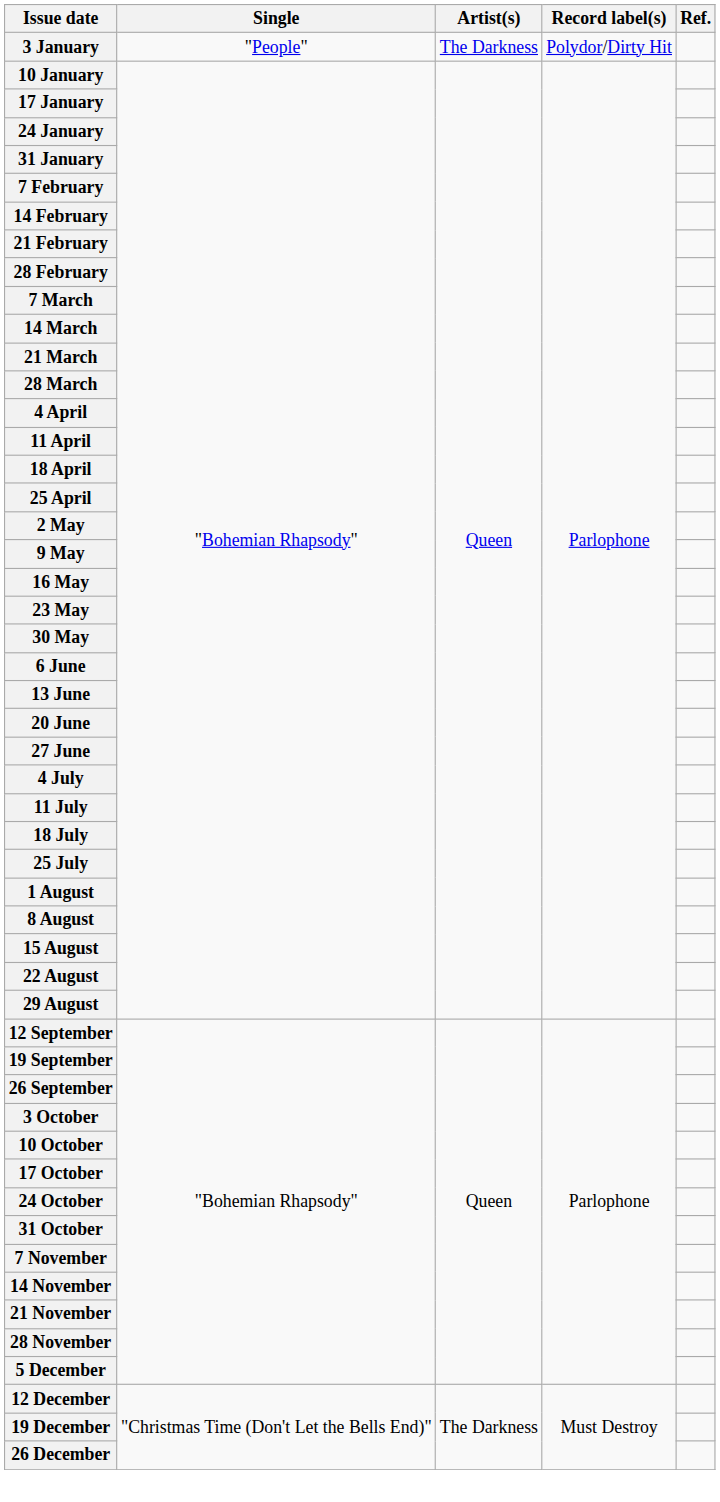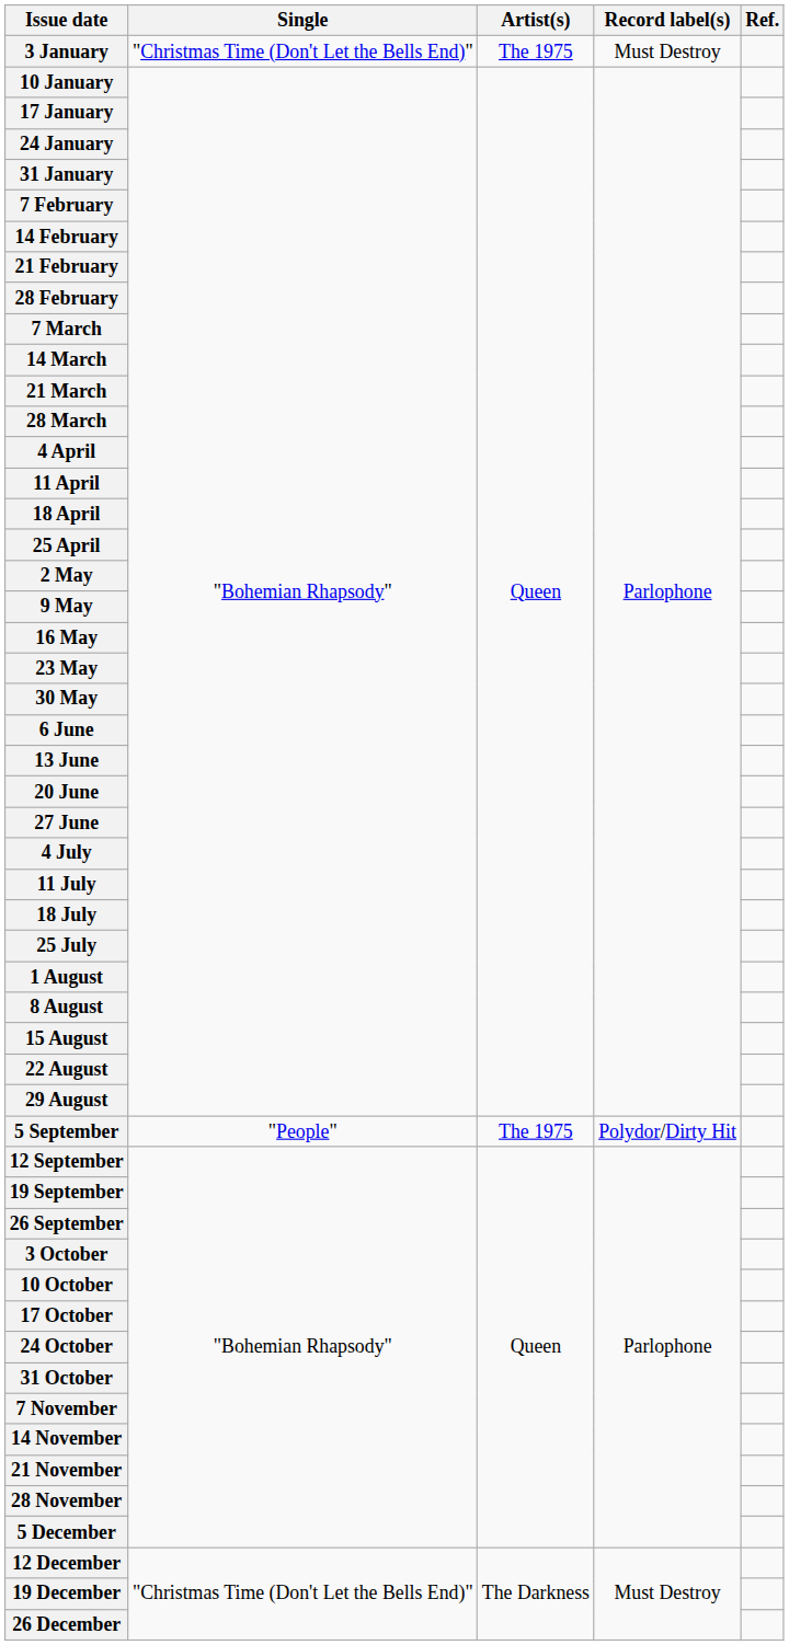3 January | Single: "People" -> "Christmas Time (Don't Let the Bells End)"
3 January | Artist(s): The Darkness -> The 1975
3 January | Record label(s): Polydor/Dirty Hit -> Must Destroy
+ row: 5 September | "People" | The 1975 | Polydor/Dirty Hit
